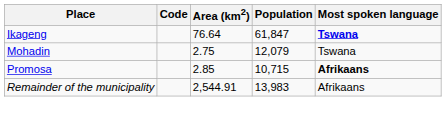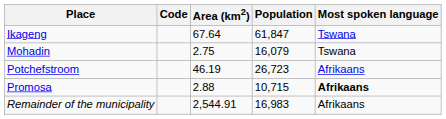Ikageng | Area (km2): 76.64 -> 67.64
Ikageng | Most spoken language: bold -> normal
Mohadin | Population: 12,079 -> 16,079
+ row: Potchefstroom | 46.19 | 26,723 | Afrikaans
Promosa | Area (km2): 2.85 -> 2.88
Remainder of the municipality | Population: 13,983 -> 16,983
